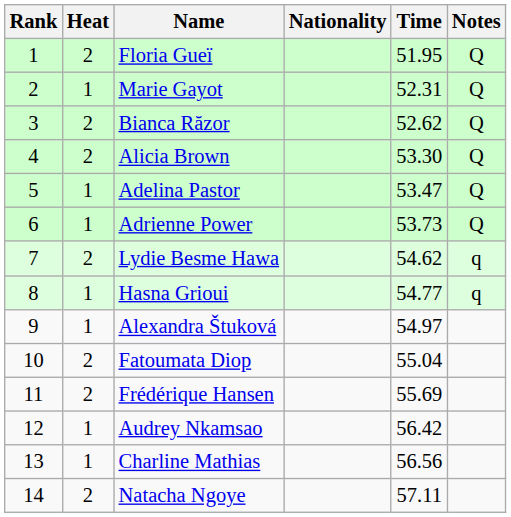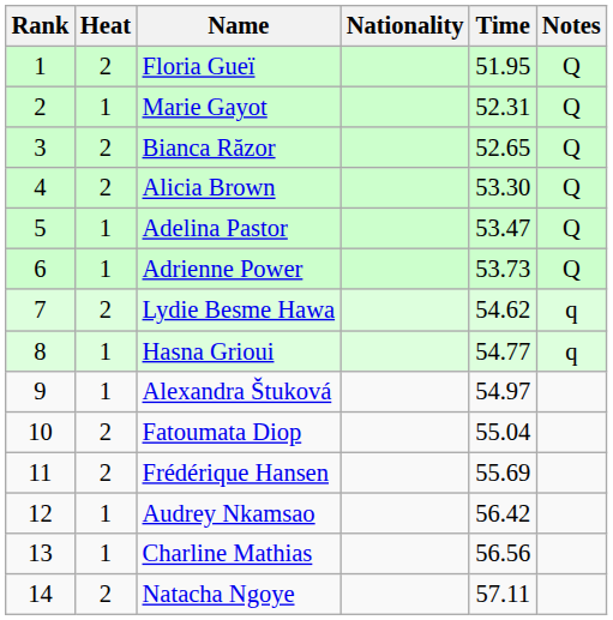Bianca Răzor | Time: 52.62 -> 52.65
